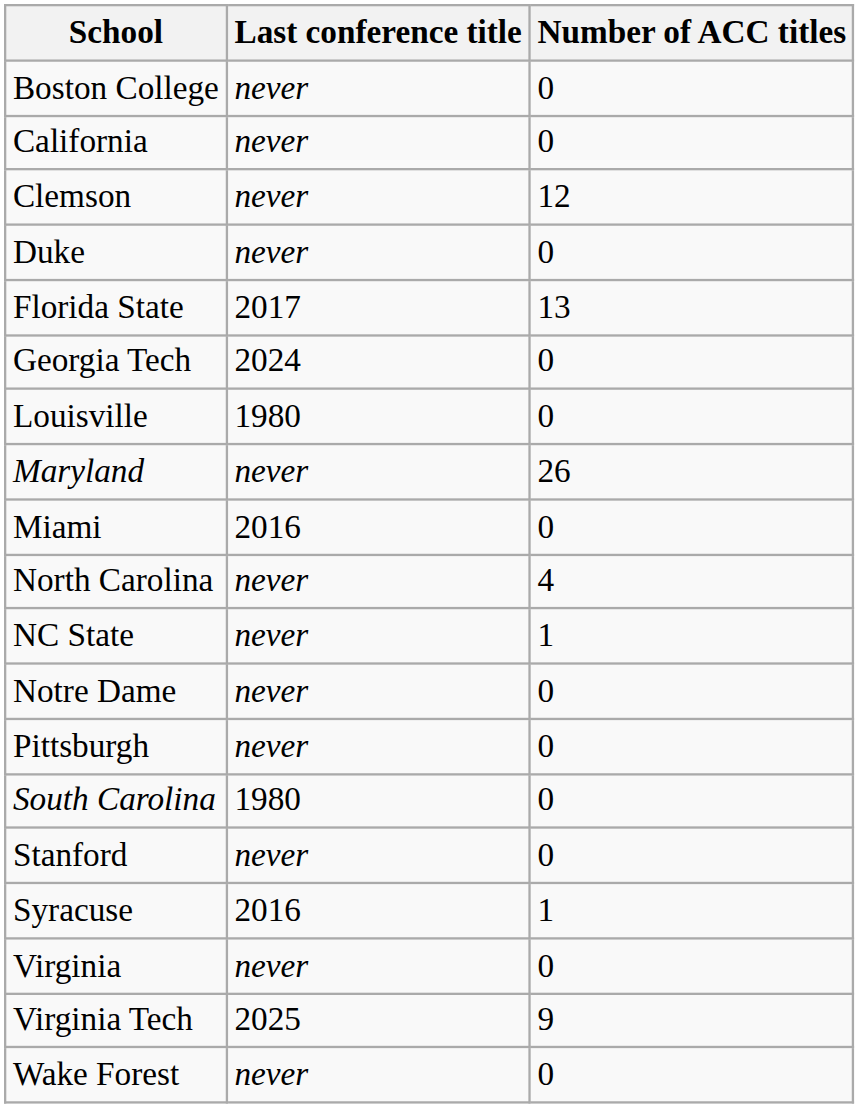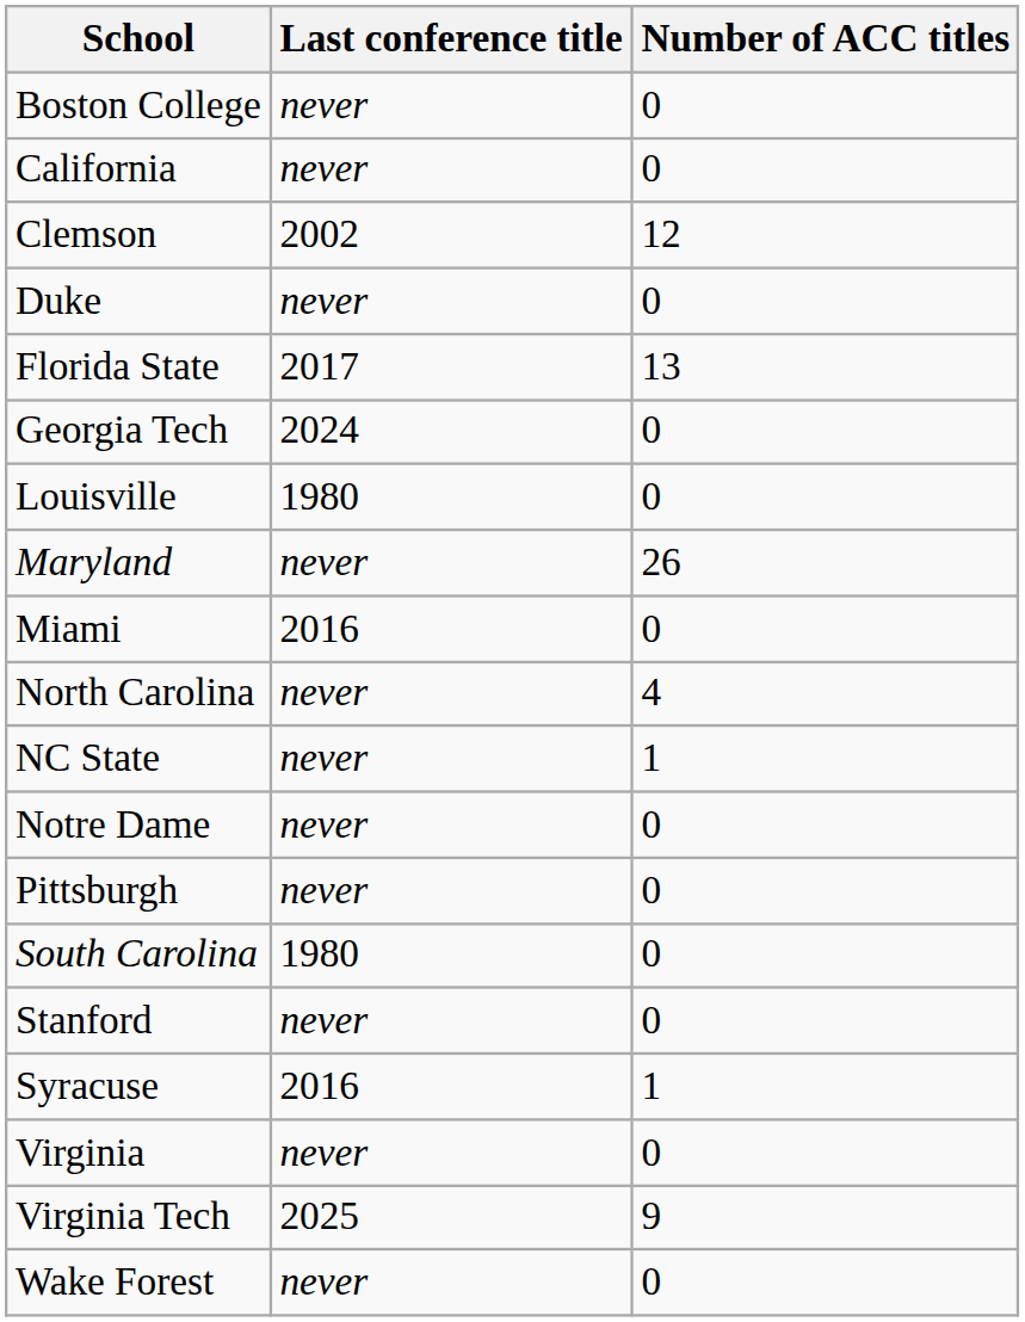Clemson | Last conference title: never -> 2002
